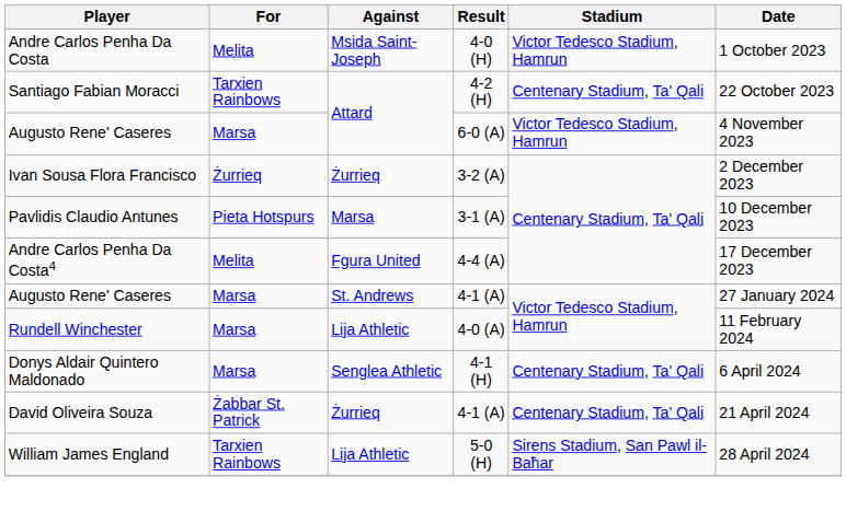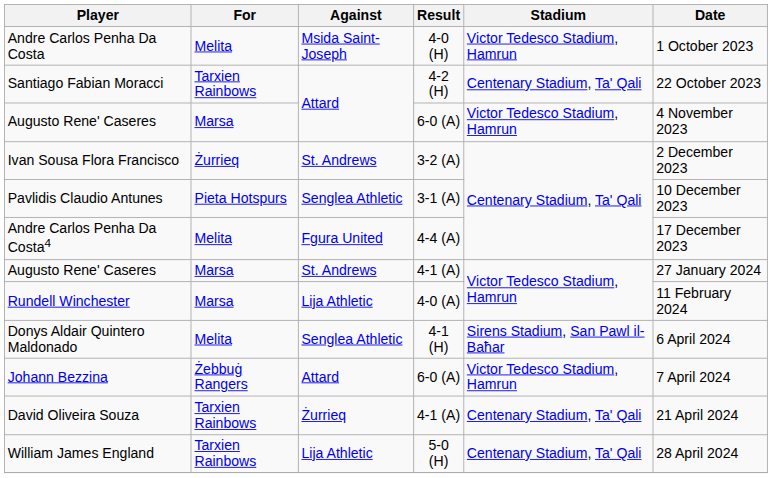Ivan Sousa Flora Francisco | Against: Żurrieq -> St. Andrews
Pavlidis Claudio Antunes | Against: Marsa -> Senglea Athletic
Donys Aldair Quintero Maldonado | For: Marsa -> Melita
Donys Aldair Quintero Maldonado | Stadium: Centenary Stadium, Ta' Qali -> Sirens Stadium, San Pawl il-Baħar
+ row: Johann Bezzina | Żebbuġ Rangers | Attard | 6-0 (A) | Victor Tedesco Stadium, Hamrun | 7 April 2024
David Oliveira Souza | For: Żabbar St. Patrick -> Tarxien Rainbows
William James England | Stadium: Sirens Stadium, San Pawl il-Baħar -> Centenary Stadium, Ta' Qali
